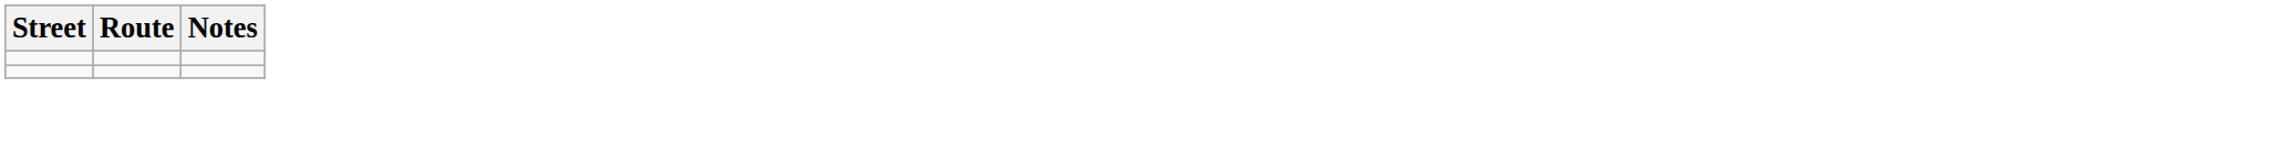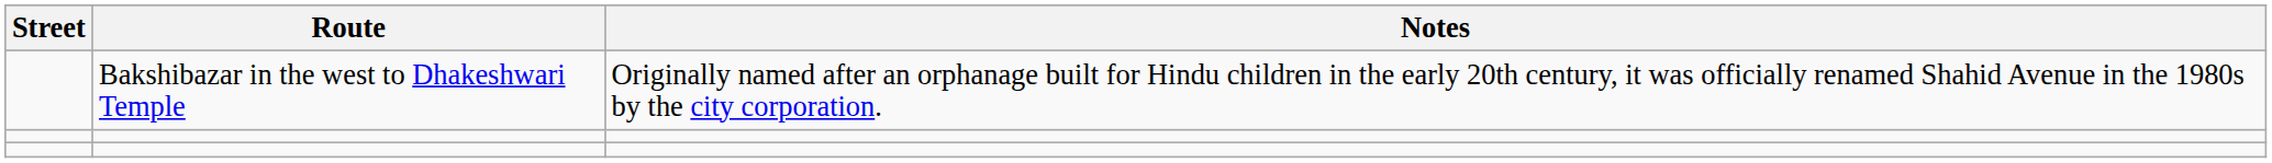+ row: Bakshibazar in the west to Dhakeshwari Temple | Originally named after an orphanage built for Hindu children in the early 20th century, it was officially renamed Shahid Avenue in the 1980s by the city corporation.
